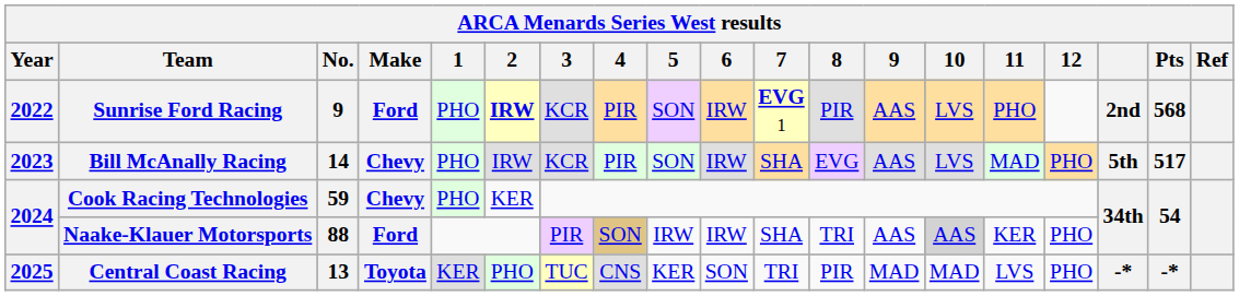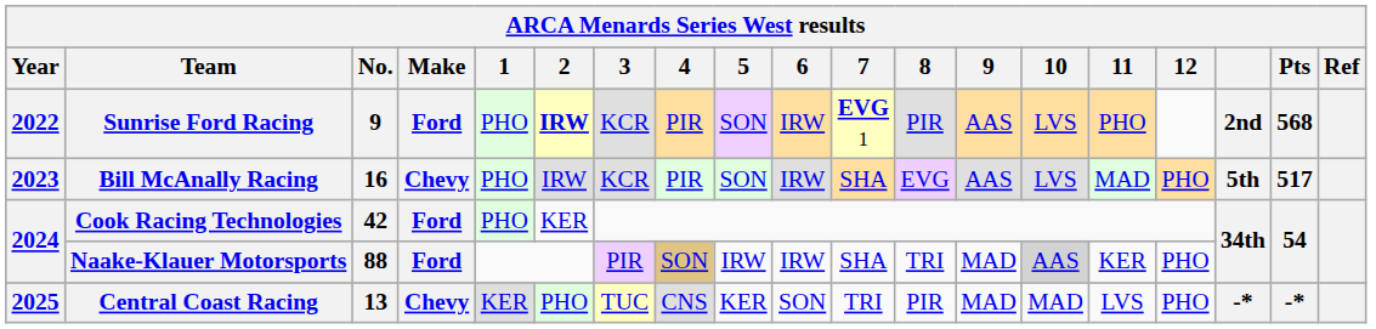Bill McAnally Racing | No.: 14 -> 16
Cook Racing Technologies | No.: 59 -> 42
Cook Racing Technologies | Make: Chevy -> Ford
Naake-Klauer Motorsports | 9: AAS -> MAD
Central Coast Racing | Make: Toyota -> Chevy
